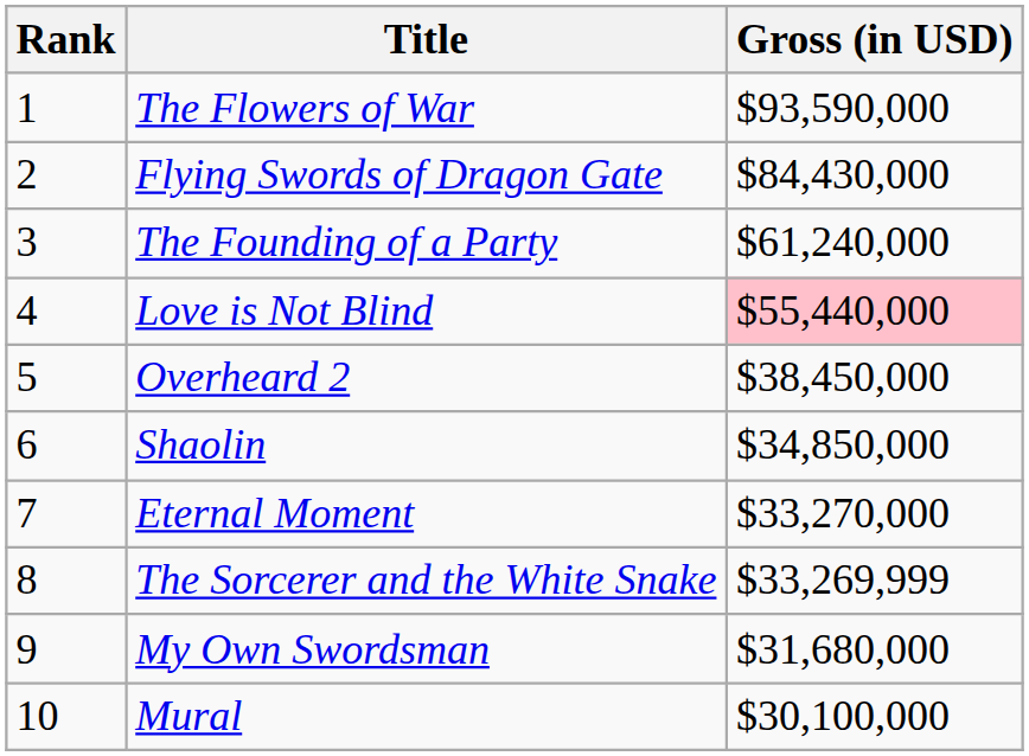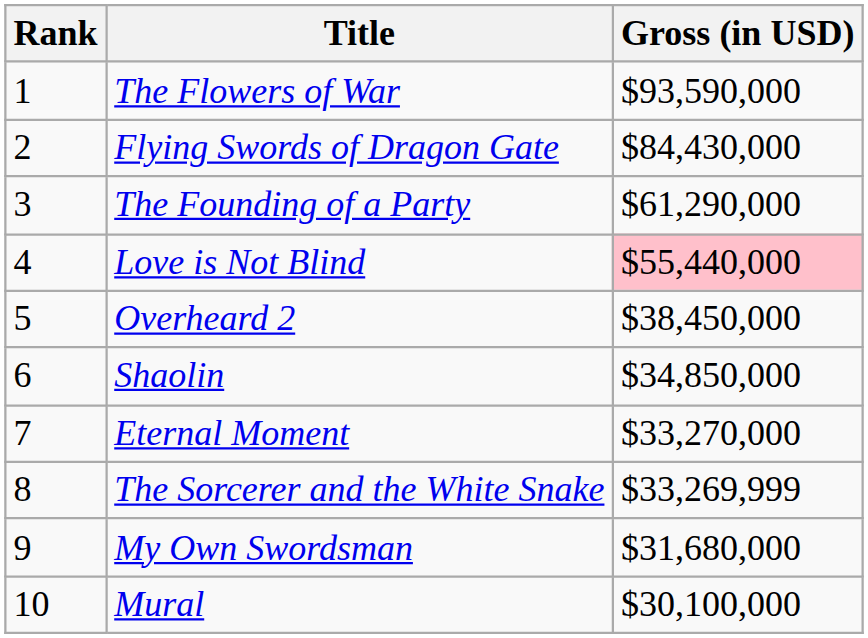The Founding of a Party | Gross (in USD): $61,240,000 -> $61,290,000
